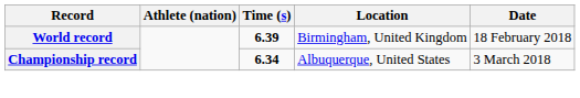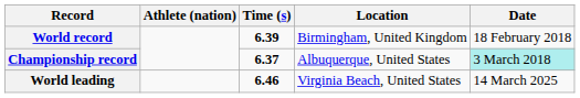Championship record | Time (s): 6.34 -> 6.37
Championship record | Date: no background -> paleturquoise background
+ row: World leading | 6.46 | Virginia Beach, United States | 14 March 2025
